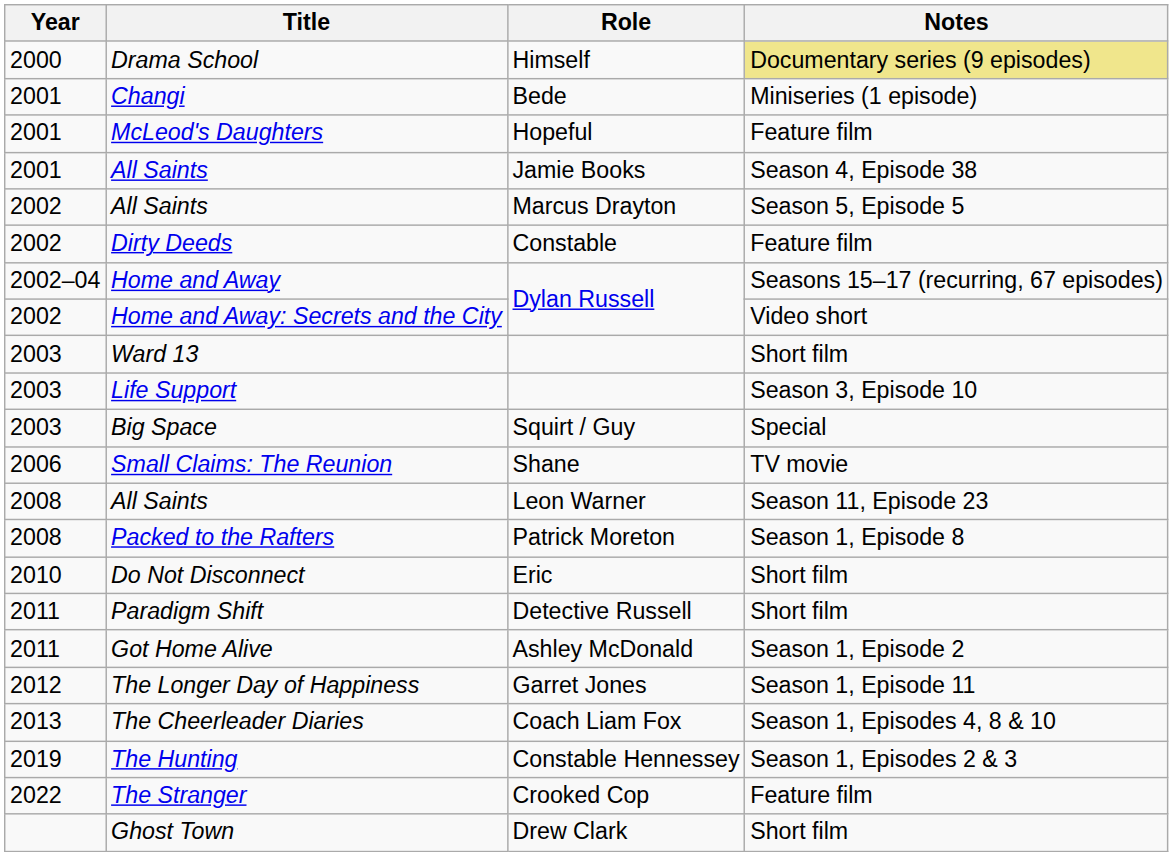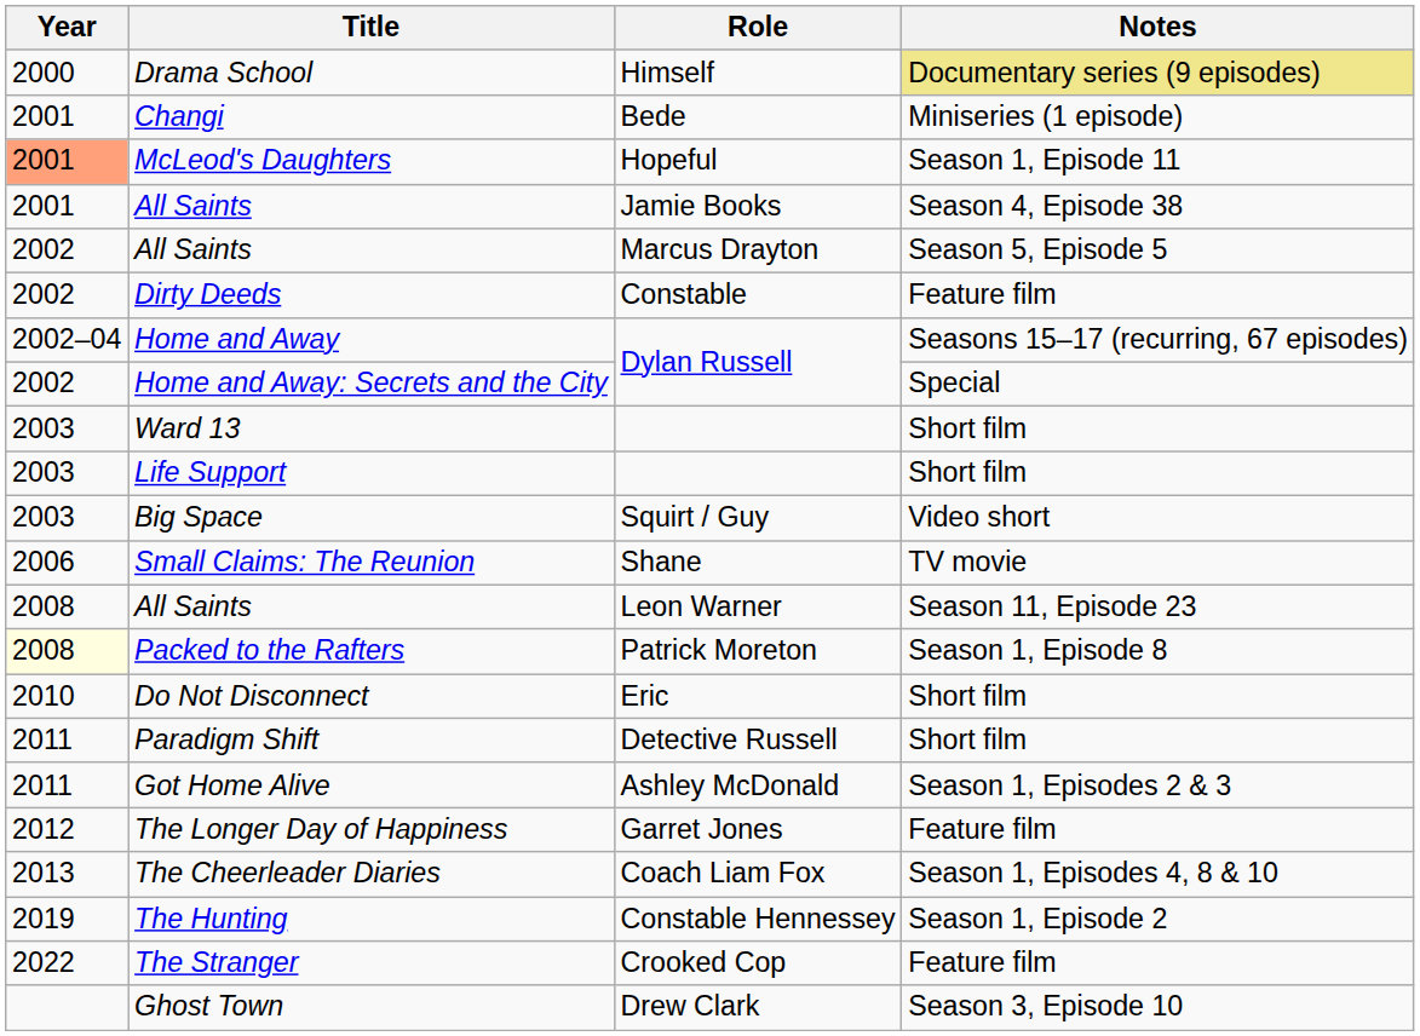McLeod's Daughters | Year: no background -> lightsalmon background
McLeod's Daughters | Notes: Feature film -> Season 1, Episode 11
Home and Away: Secrets and the City | Notes: Video short -> Special
Life Support | Notes: Season 3, Episode 10 -> Short film
Big Space | Notes: Special -> Video short
Packed to the Rafters | Year: no background -> lightyellow background
Got Home Alive | Notes: Season 1, Episode 2 -> Season 1, Episodes 2 & 3
The Longer Day of Happiness | Notes: Season 1, Episode 11 -> Feature film
The Hunting | Notes: Season 1, Episodes 2 & 3 -> Season 1, Episode 2
Ghost Town | Notes: Short film -> Season 3, Episode 10
